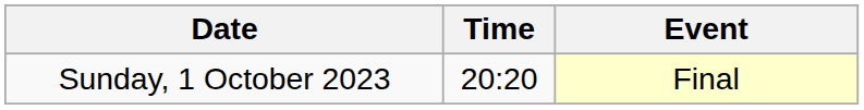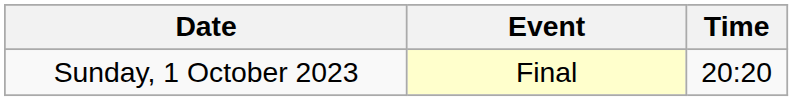columns swapped: Time <-> Event
